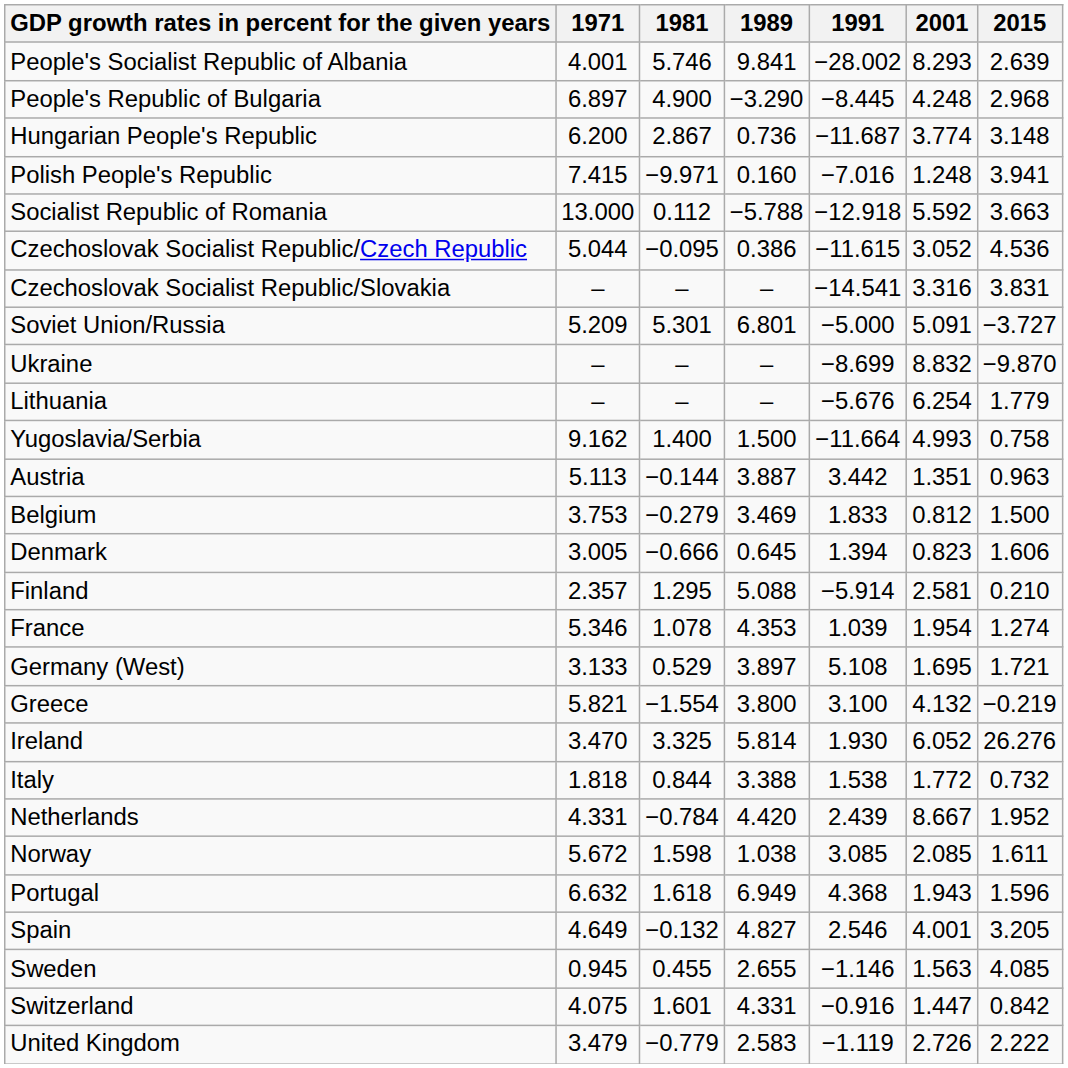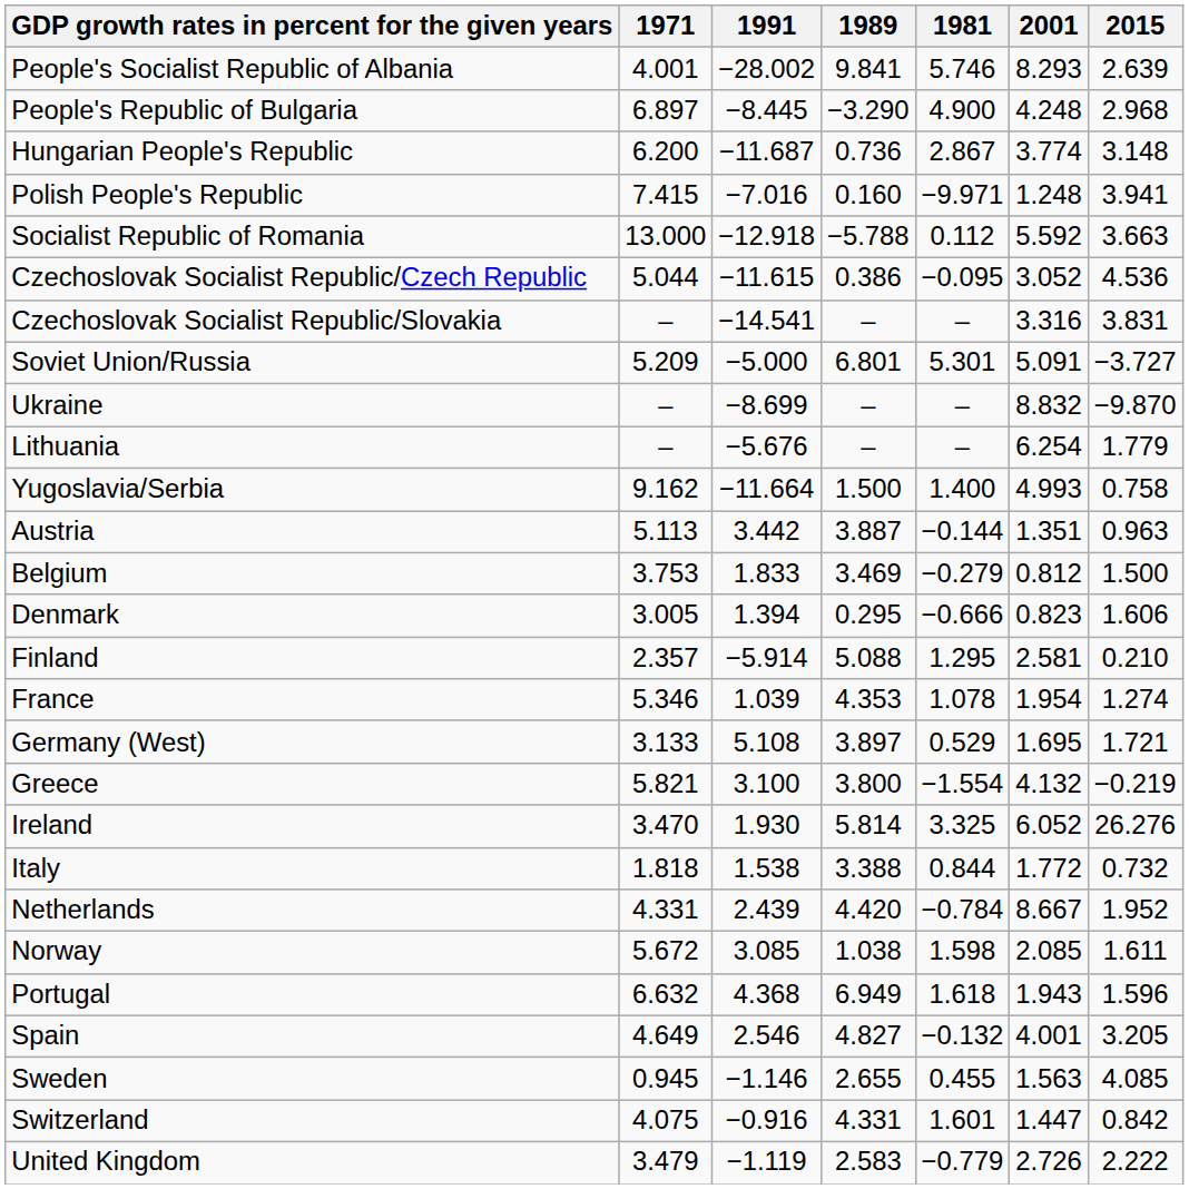columns swapped: 1981 <-> 1991
Denmark | 1989: 0.645 -> 0.295
